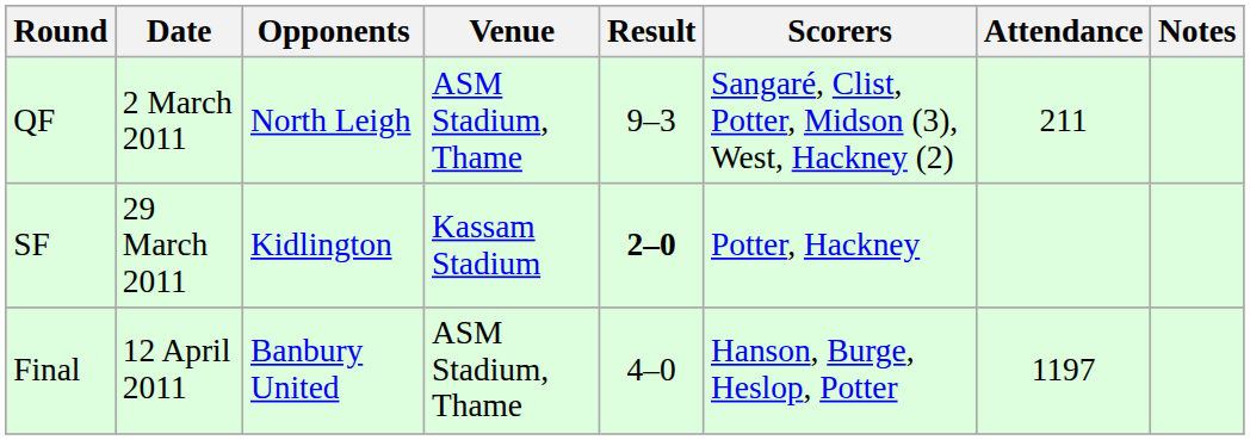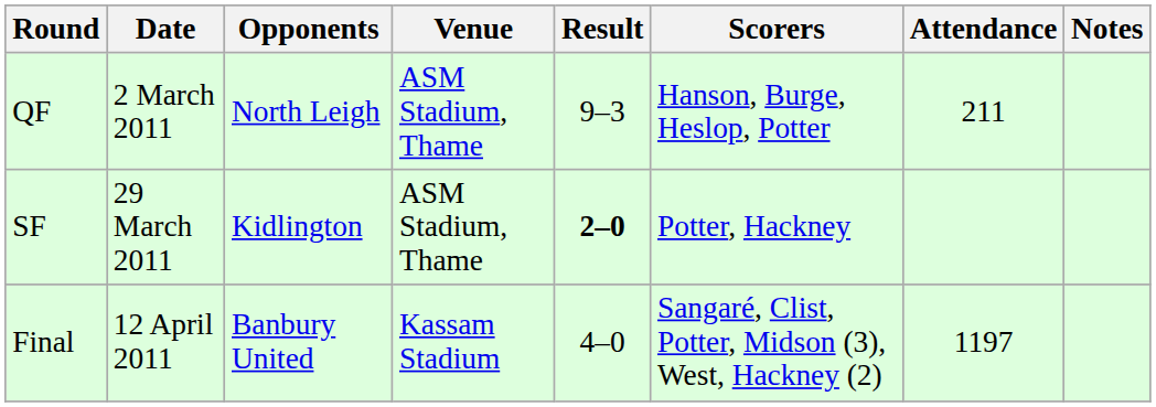QF | Scorers: Sangaré, Clist, Potter, Midson (3), West, Hackney (2) -> Hanson, Burge, Heslop, Potter
SF | Venue: Kassam Stadium -> ASM Stadium, Thame
Final | Venue: ASM Stadium, Thame -> Kassam Stadium
Final | Scorers: Hanson, Burge, Heslop, Potter -> Sangaré, Clist, Potter, Midson (3), West, Hackney (2)
